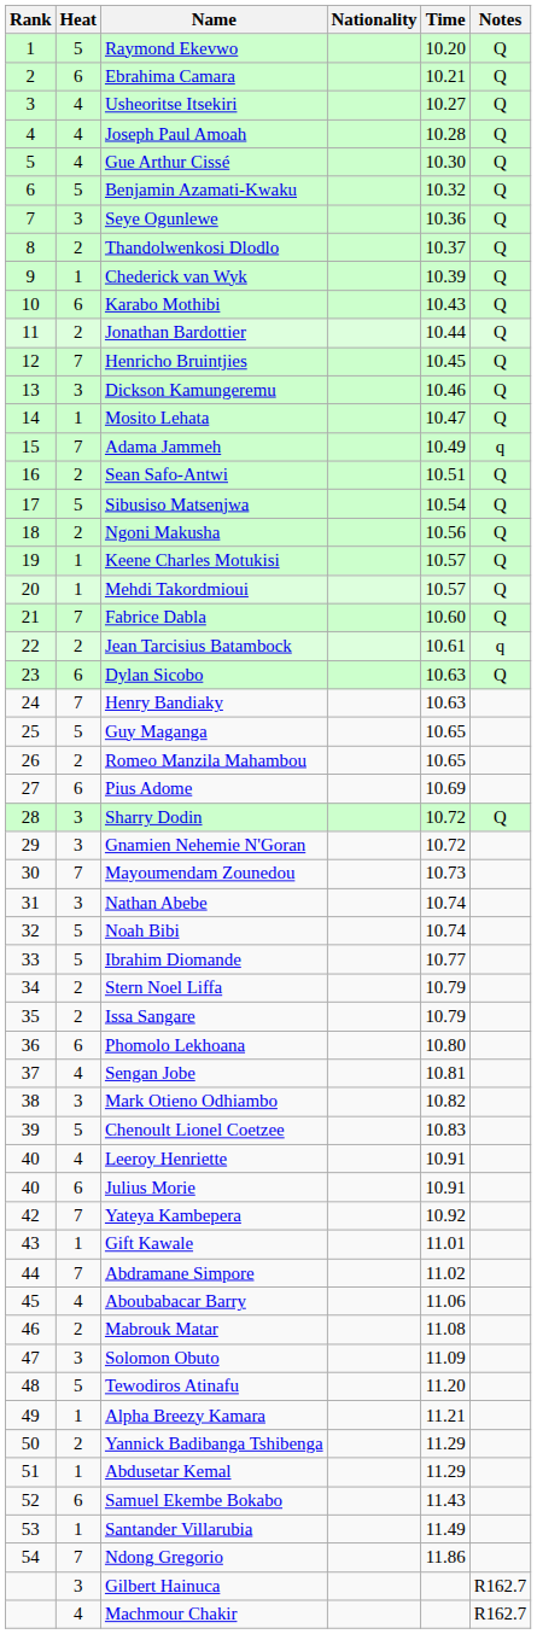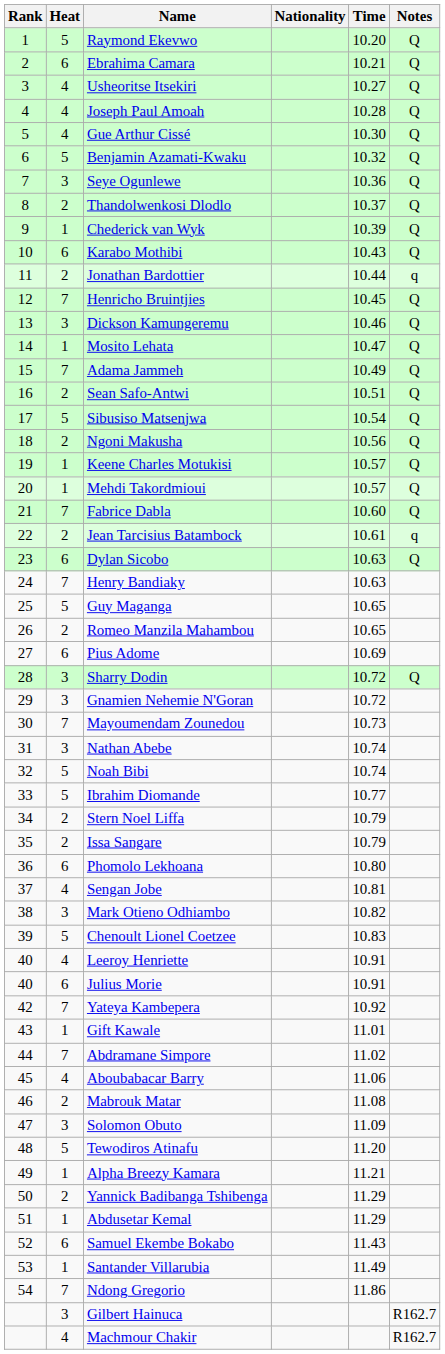Jonathan Bardottier | Notes: Q -> q
Adama Jammeh | Notes: q -> Q
